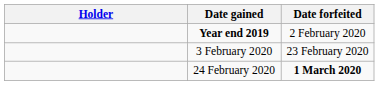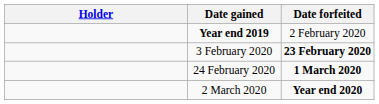3 February 2020 | Date forfeited: normal -> bold
+ row: 2 March 2020 | Year end 2020
